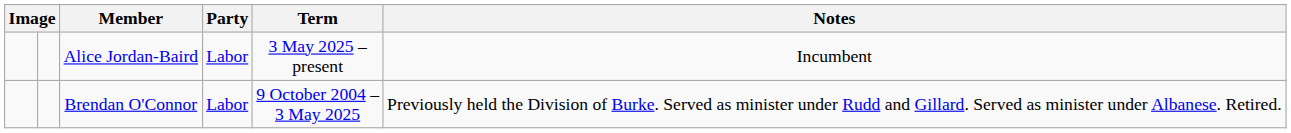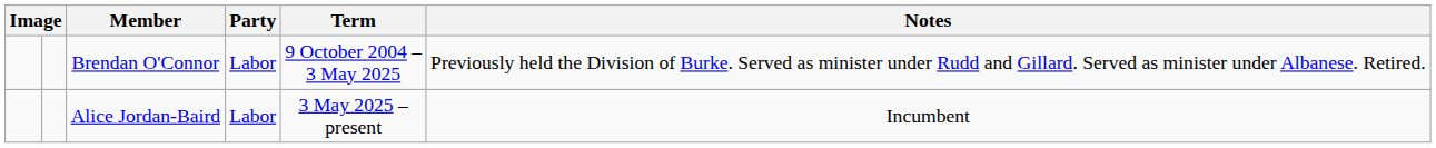rows swapped: Brendan O'Connor <-> Alice Jordan-Baird
